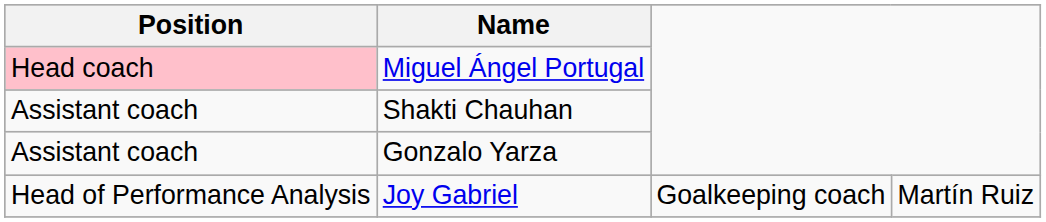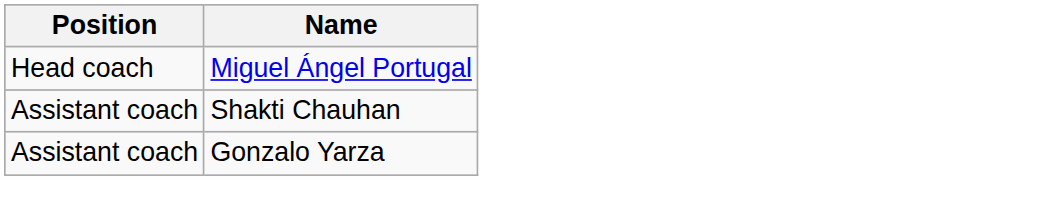Miguel Ángel Portugal | Position: pink background -> no background
- row: Head of Performance Analysis | Joy Gabriel | Goalkeeping coach | Martín Ruiz
